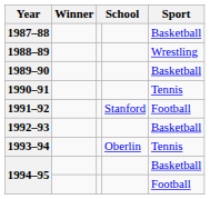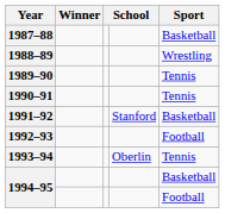1989–90 | Sport: Basketball -> Tennis
1991–92 | Sport: Football -> Basketball
1992–93 | Sport: Basketball -> Football
